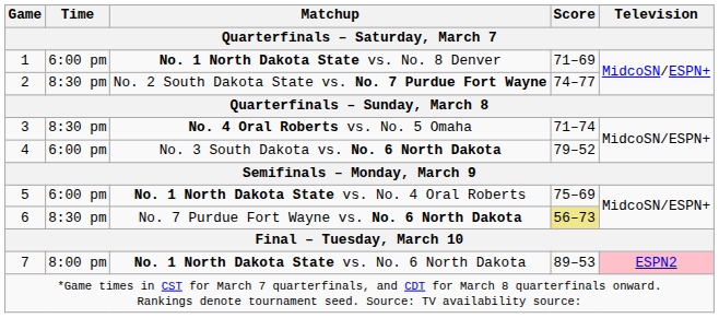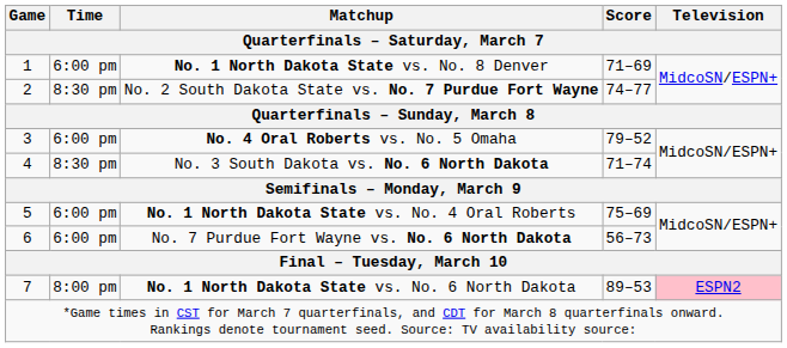No. 4 Oral Roberts vs. No. 5 Omaha | Time: 8:30 pm -> 6:00 pm
No. 4 Oral Roberts vs. No. 5 Omaha | Score: 71–74 -> 79–52
No. 3 South Dakota vs. No. 6 North Dakota | Time: 6:00 pm -> 8:30 pm
No. 3 South Dakota vs. No. 6 North Dakota | Score: 79–52 -> 71–74
No. 7 Purdue Fort Wayne vs. No. 6 North Dakota | Time: 8:30 pm -> 6:00 pm
No. 7 Purdue Fort Wayne vs. No. 6 North Dakota | Score: khaki background -> no background
